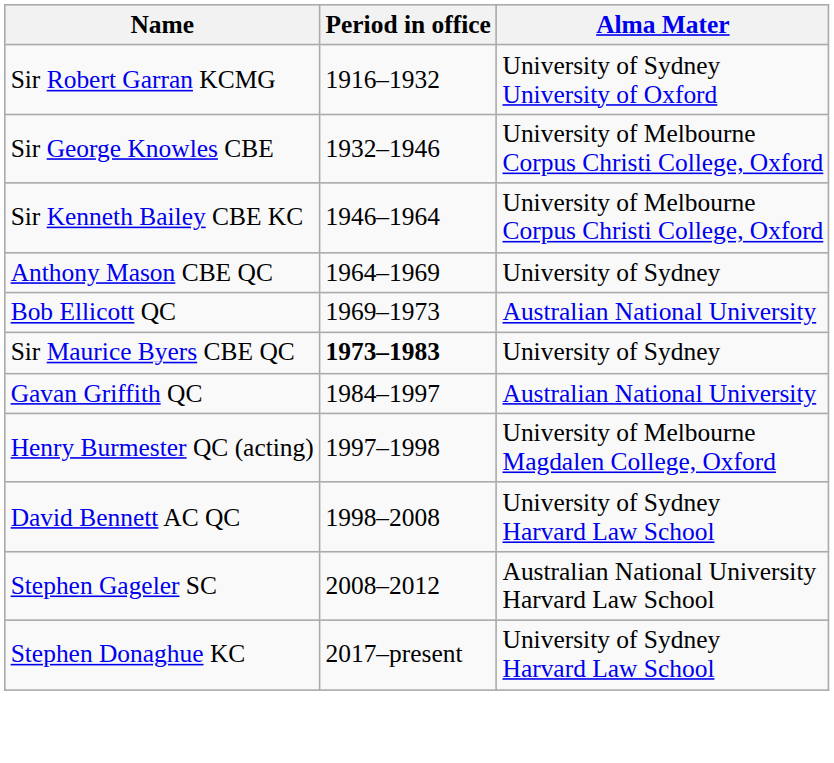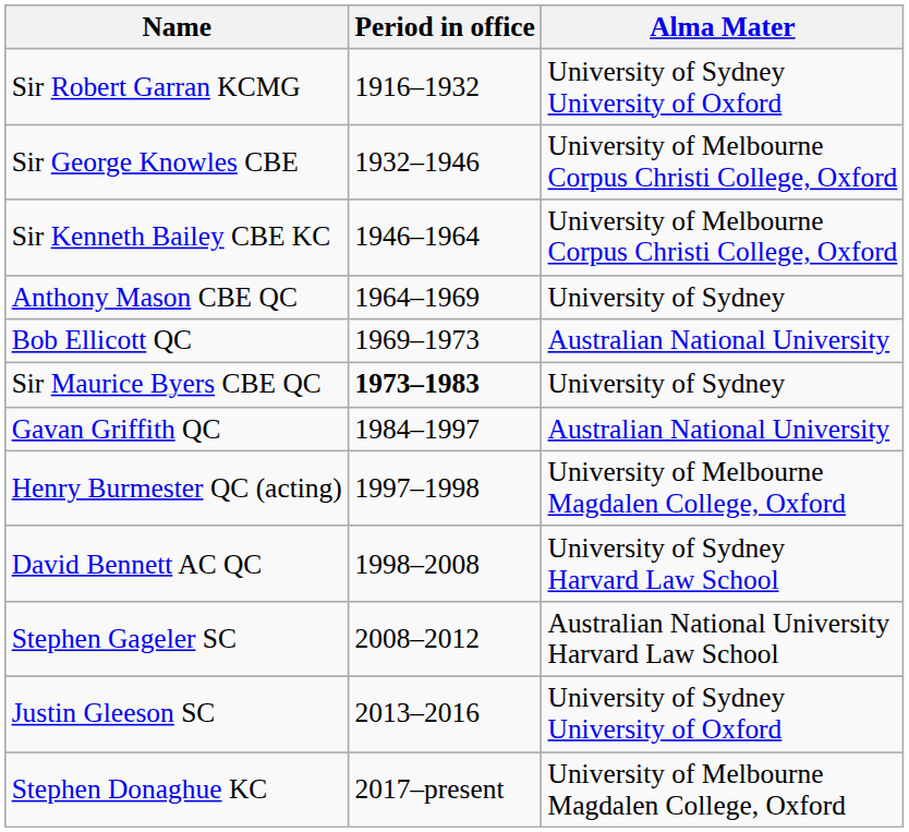+ row: Justin Gleeson SC | 2013–2016 | University of Sydney University of Oxford
Stephen Donaghue KC | Alma Mater: University of Sydney Harvard Law School -> University of Melbourne Magdalen College, Oxford
